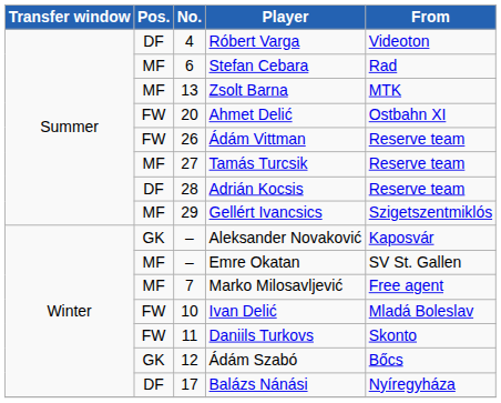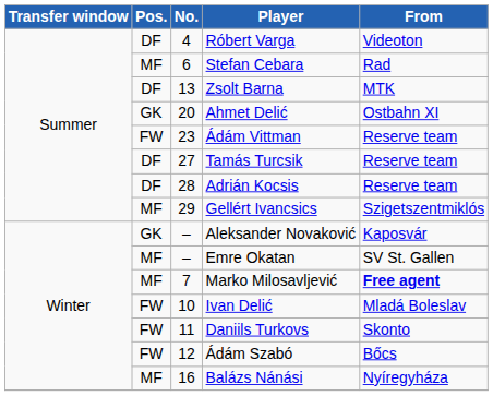Zsolt Barna | Pos.: MF -> DF
Ahmet Delić | Pos.: FW -> GK
Ádám Vittman | No.: 26 -> 23
Tamás Turcsik | Pos.: MF -> DF
Marko Milosavljević | From: normal -> bold
Ádám Szabó | Pos.: GK -> FW
Balázs Nánási | Pos.: DF -> MF
Balázs Nánási | No.: 17 -> 16
